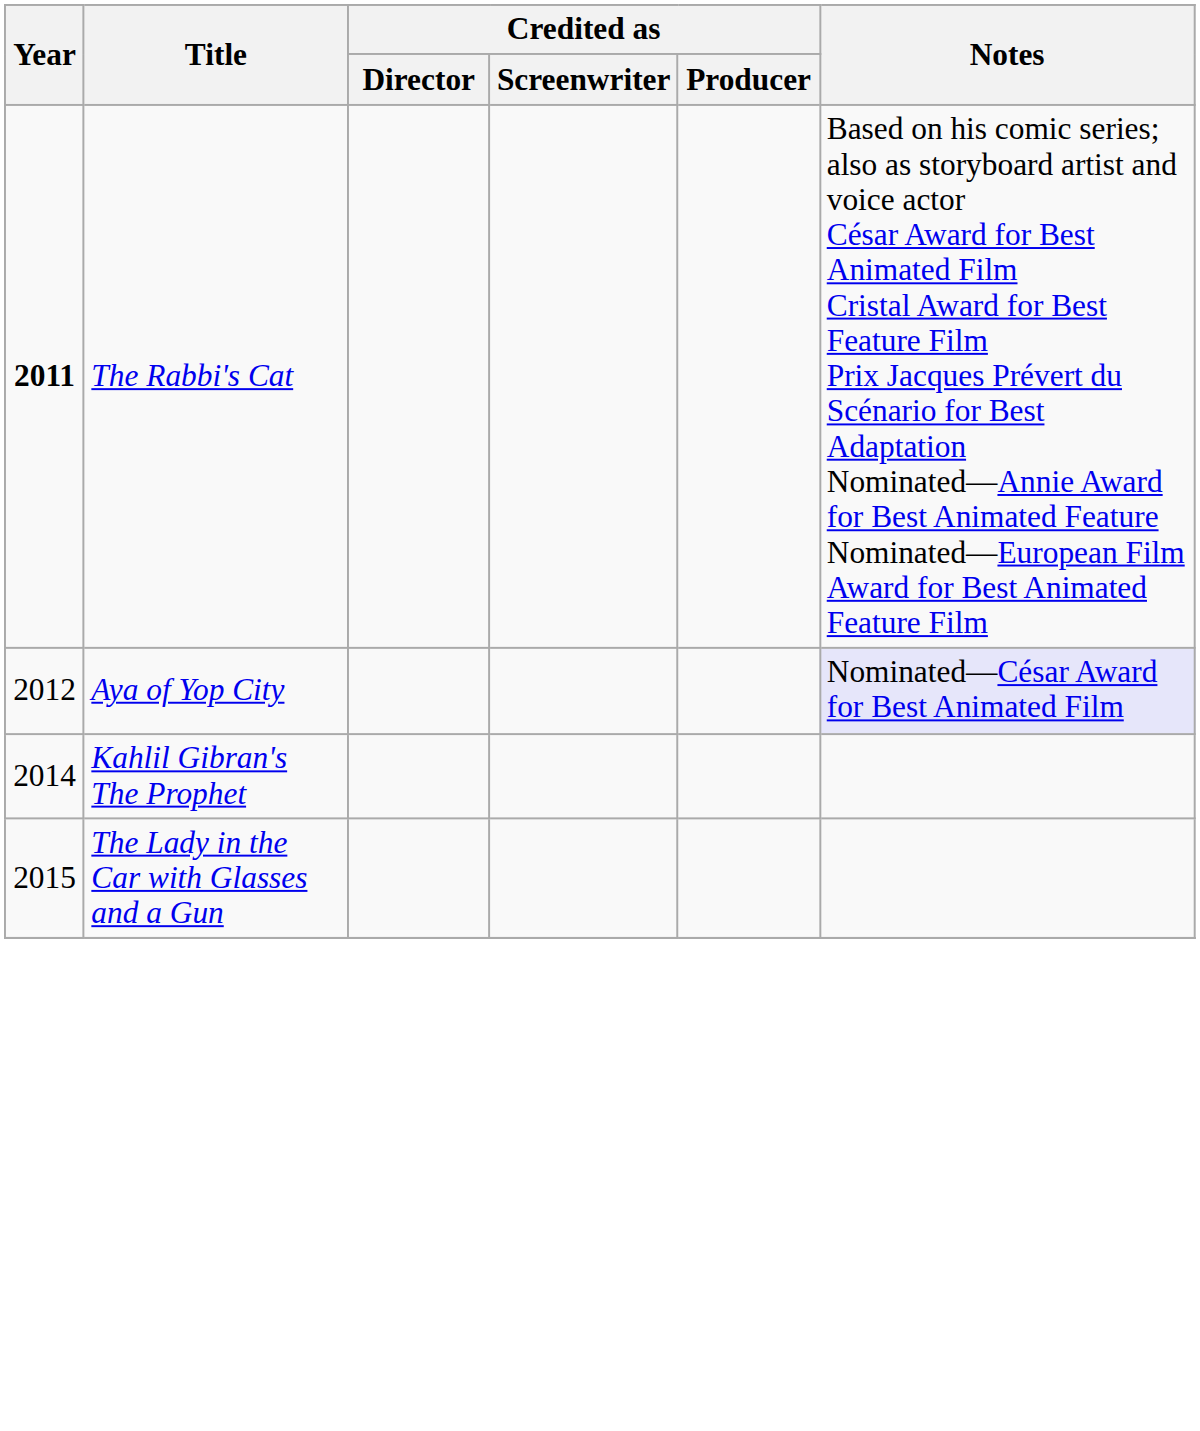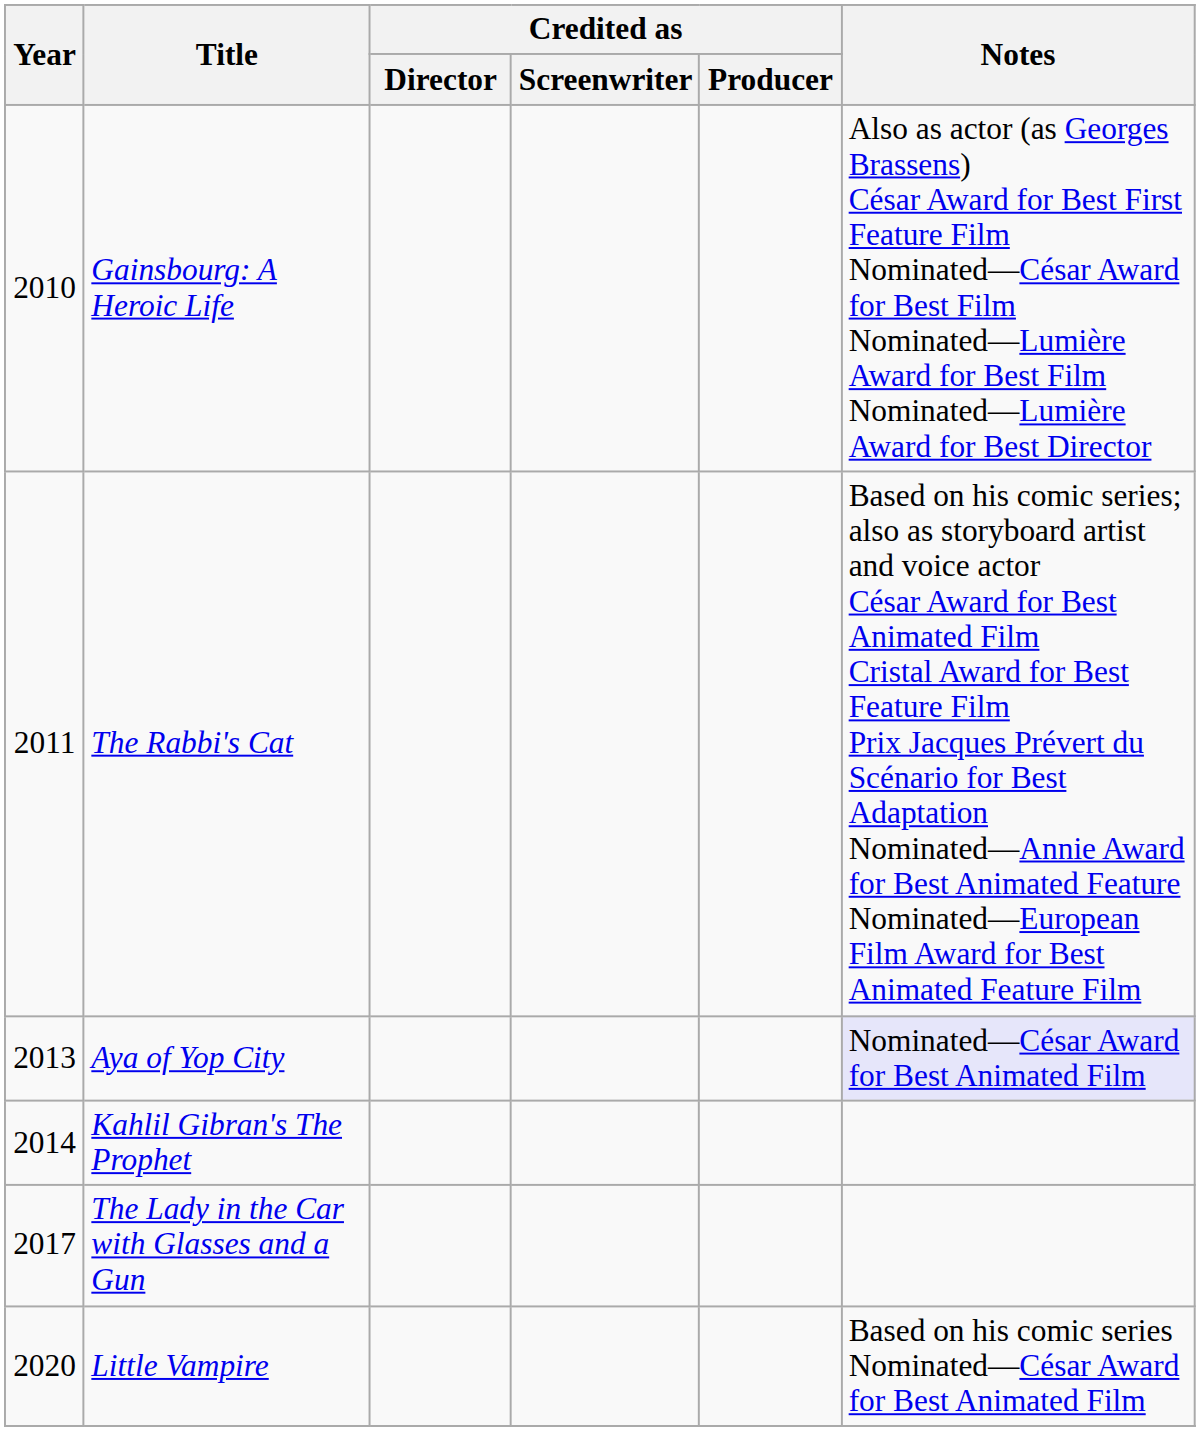+ row: 2010 | Gainsbourg: A Heroic Life | Also as actor (as Georges Brassens) César Award for Best First Feature Film Nominated—César Award for Best Film Nominated—Lumière Award for Best Film Nominated—Lumière Award for Best Director
The Rabbi's Cat | Year: bold -> normal
Aya of Yop City | Year: 2012 -> 2013
The Lady in the Car with Glasses and a Gun | Year: 2015 -> 2017
+ row: 2020 | Little Vampire | Based on his comic series Nominated—César Award for Best Animated Film
